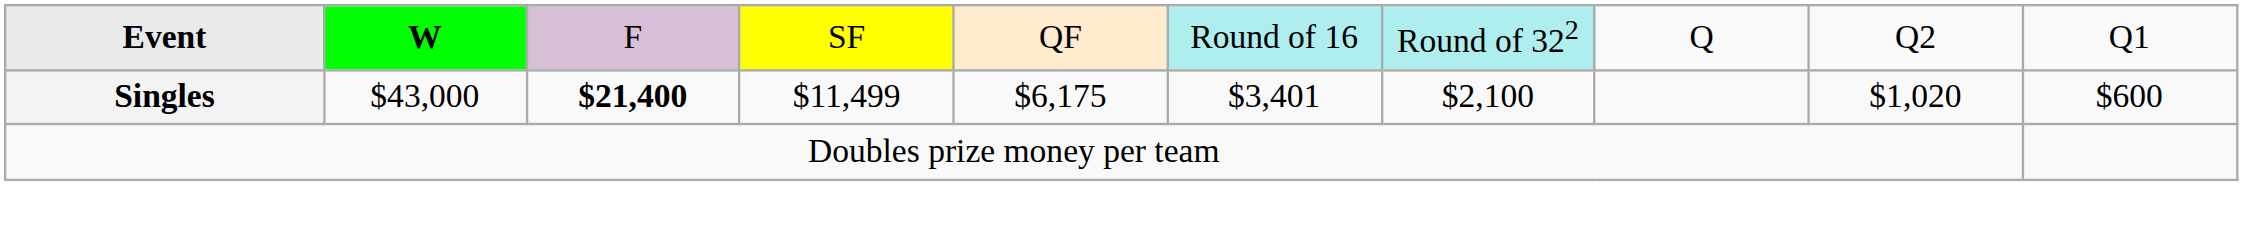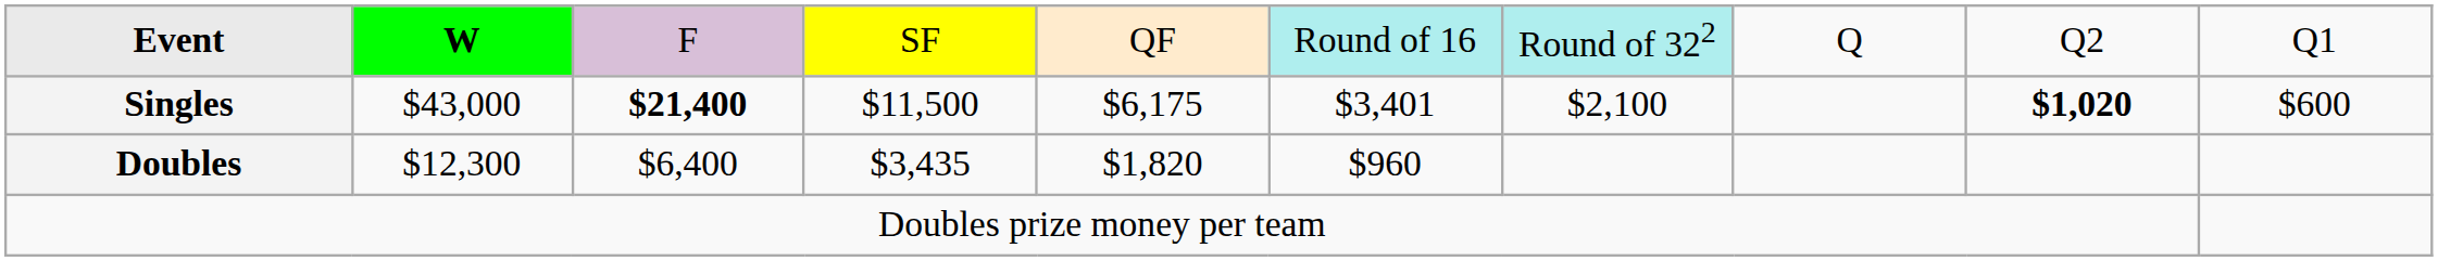Singles | column 4: $11,499 -> $11,500
Singles | column 9: normal -> bold
+ row: Doubles | $12,300 | $6,400 | $3,435 | $1,820 | $960
